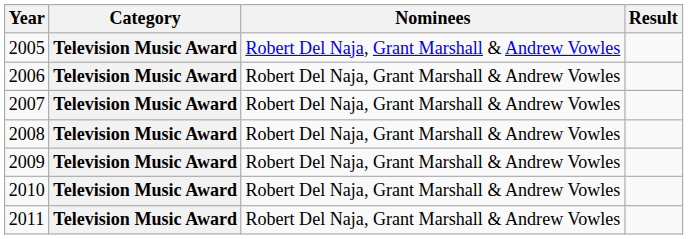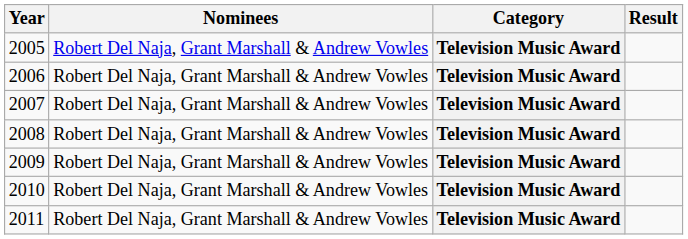columns swapped: Category <-> Nominees
